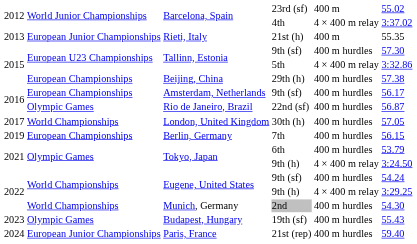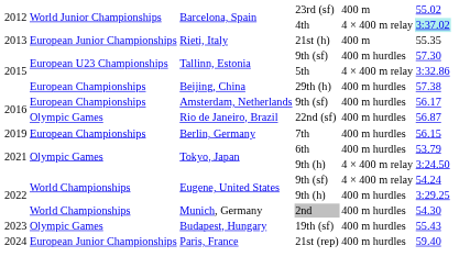Barcelona, Spain / 4th | column 6: no background -> paleturquoise background
- row: 2017 | World Championships | London, United Kingdom | 30th (h) | 400 m hurdles | 57.05
Eugene, United States / 9th (sf) | column 5: 400 m hurdles -> 4 × 400 m relay
Eugene, United States / 9th (h) | column 5: 4 × 400 m relay -> 400 m hurdles
